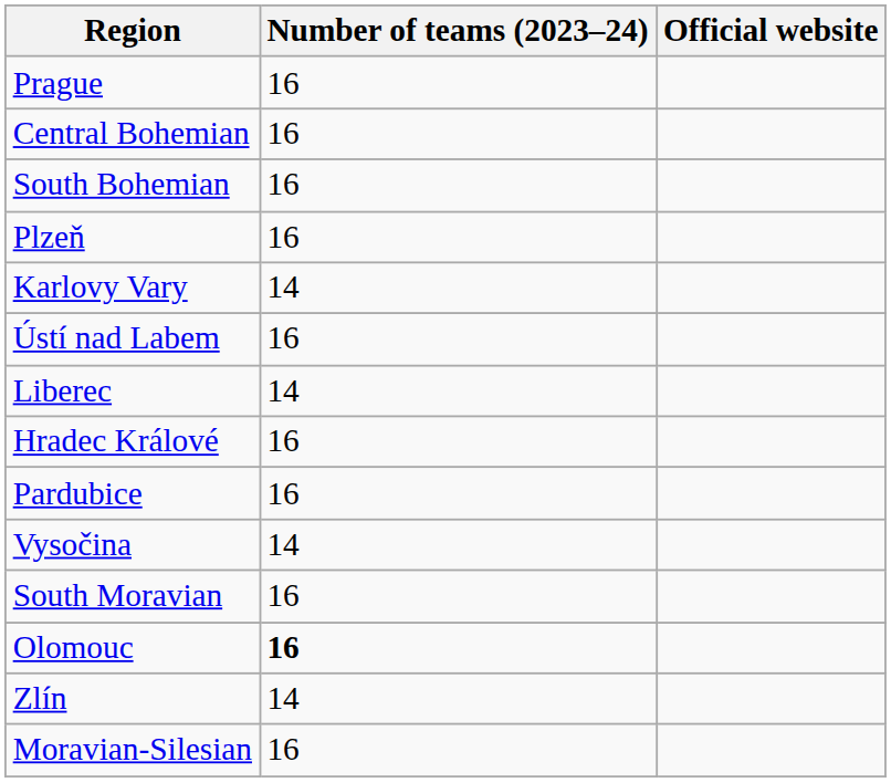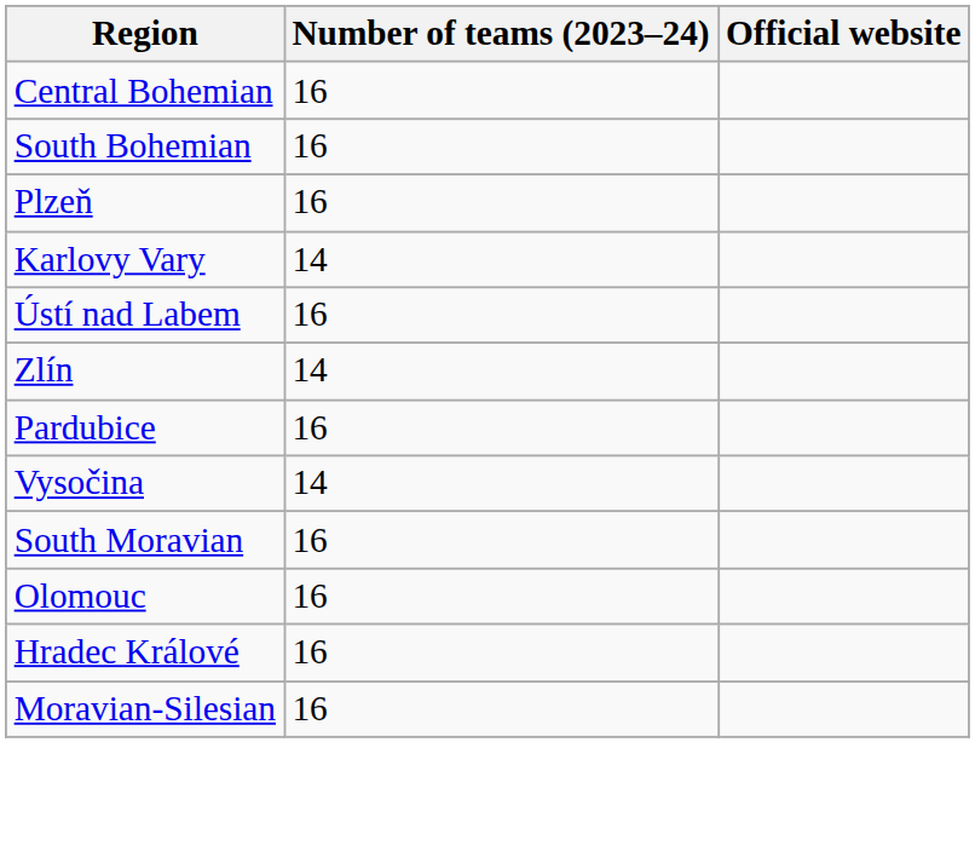- row: Prague | 16
- row: Liberec | 14
rows swapped: Hradec Králové <-> Zlín
Olomouc | Number of teams (2023–24): bold -> normal
